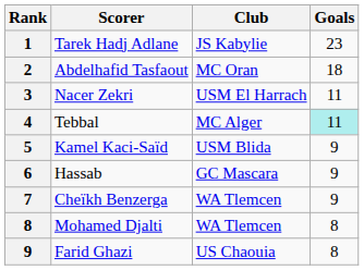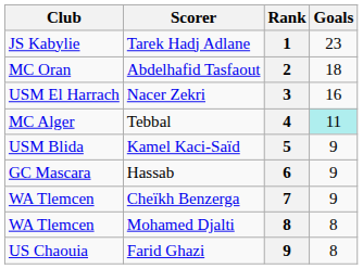columns swapped: Rank <-> Club
Nacer Zekri | Goals: 11 -> 16
